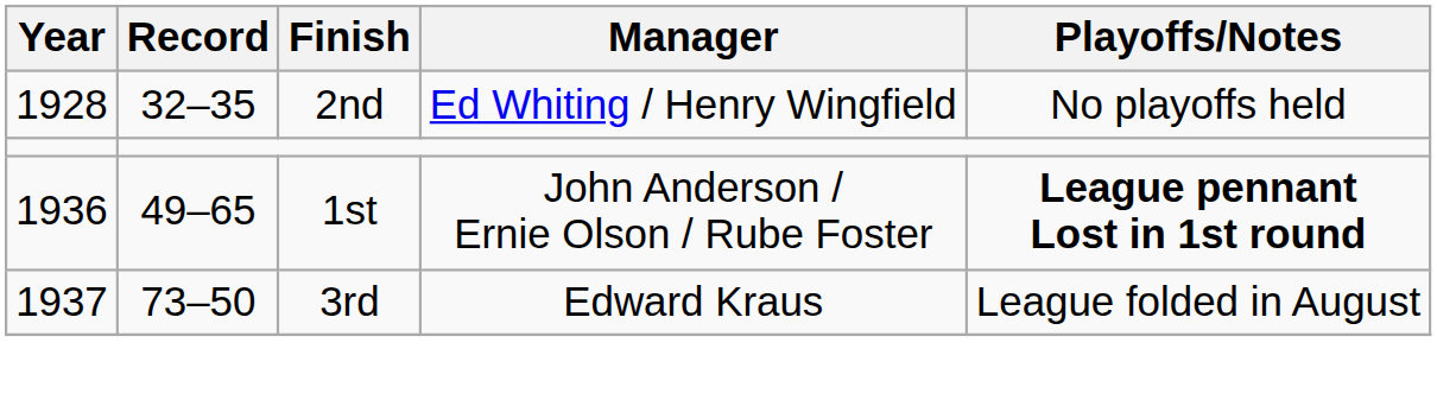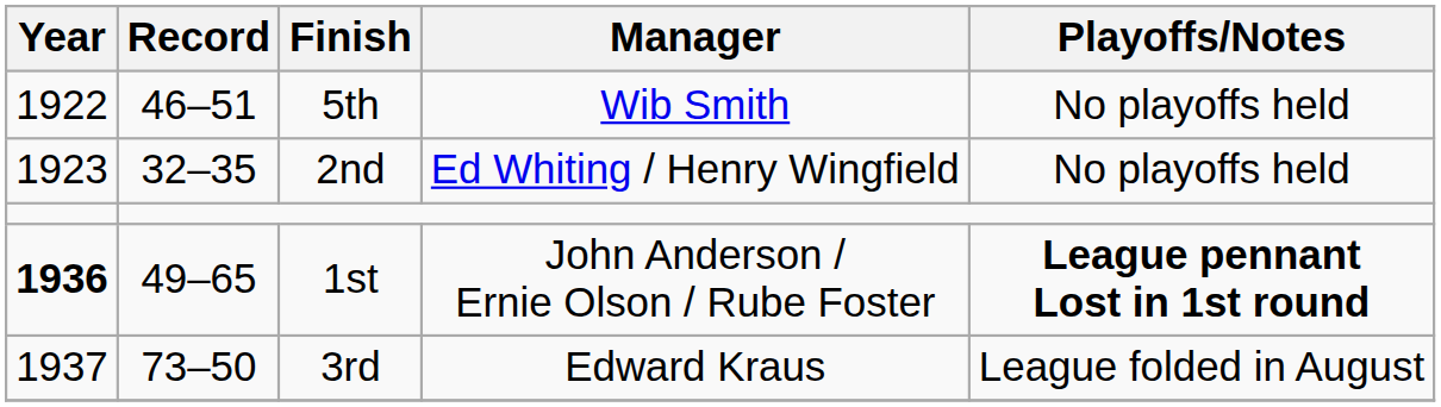+ row: 1922 | 46–51 | 5th | Wib Smith | No playoffs held
2nd | Year: 1928 -> 1923
1st | Year: normal -> bold
